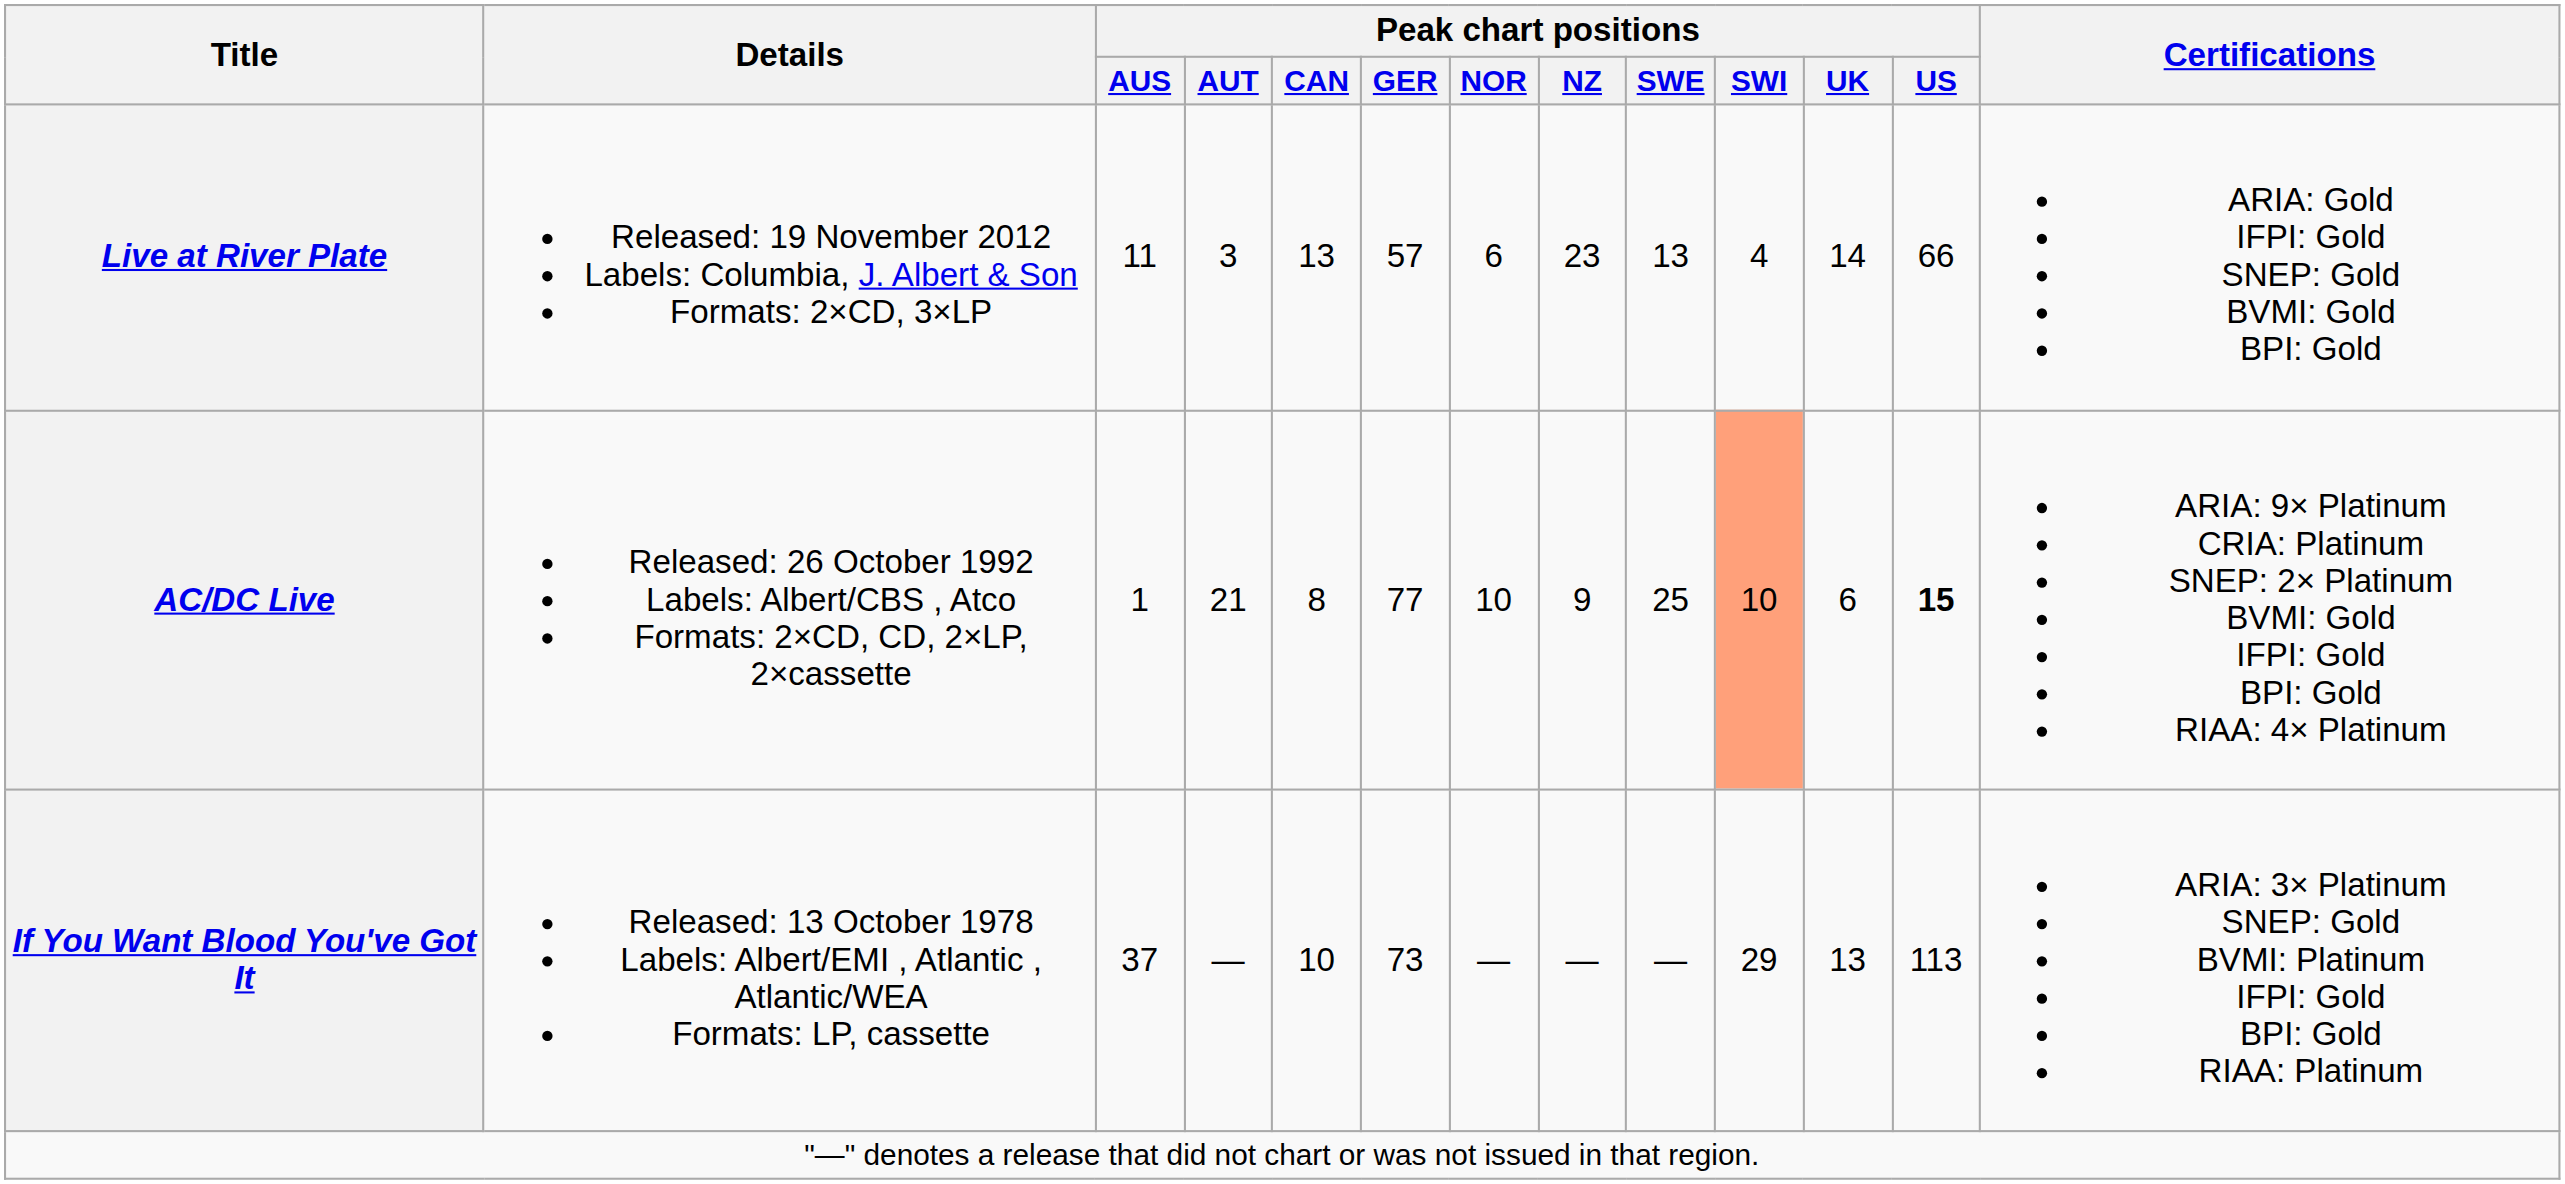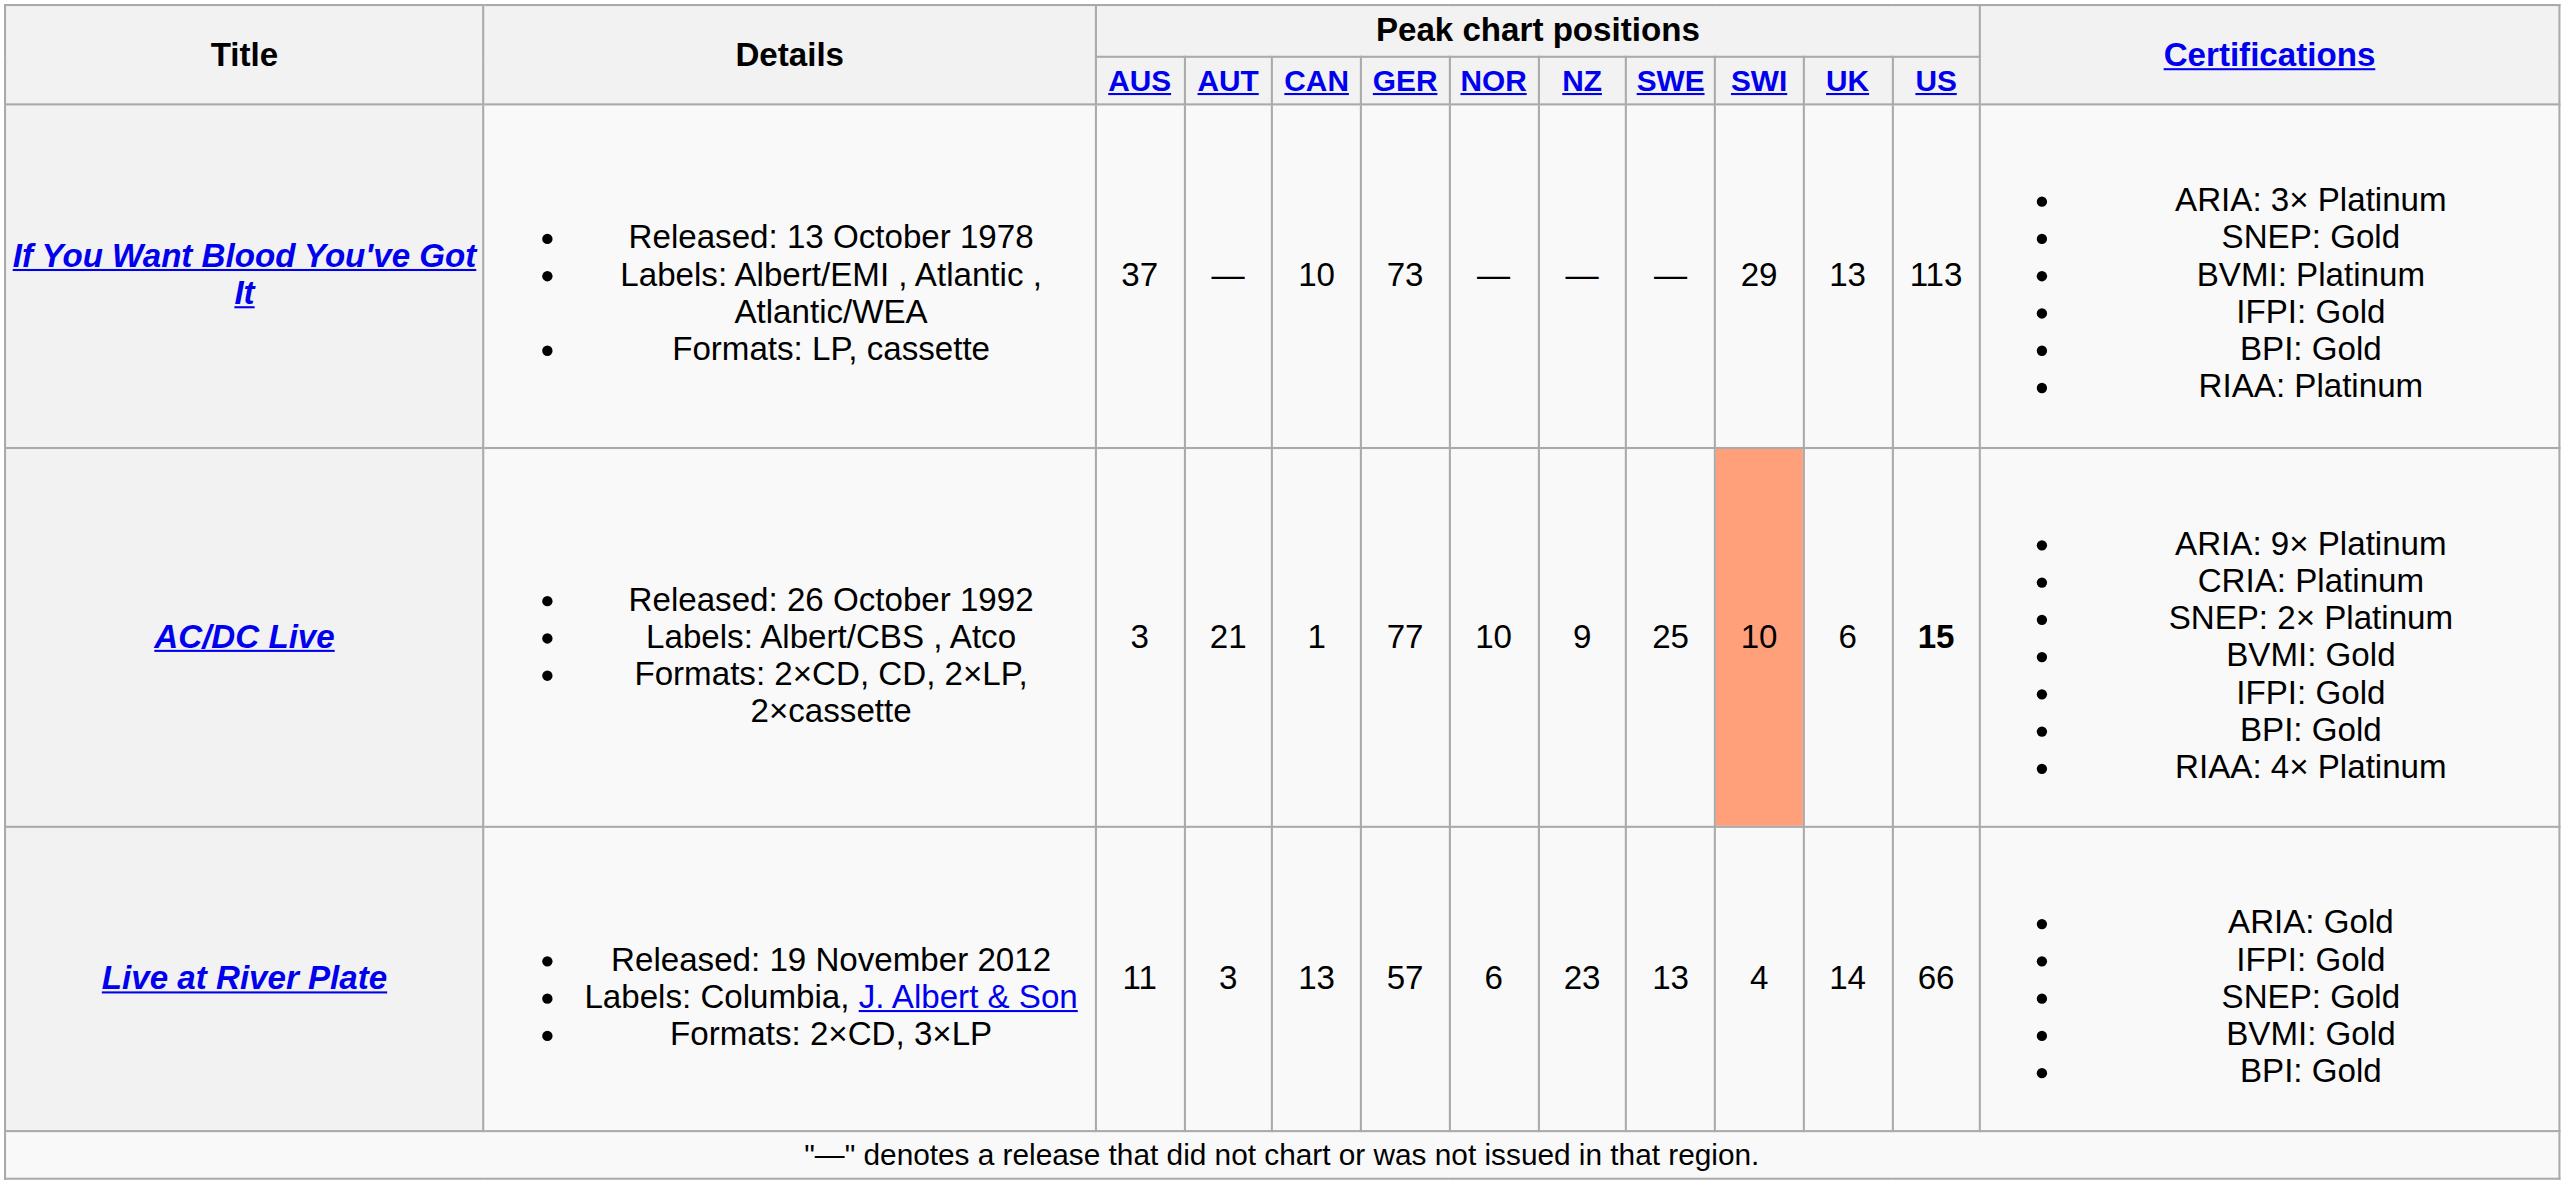rows swapped: If You Want Blood You've Got It <-> Live at River Plate
AC/DC Live | Peak chart positions / AUS: 1 -> 3
AC/DC Live | Peak chart positions / CAN: 8 -> 1
